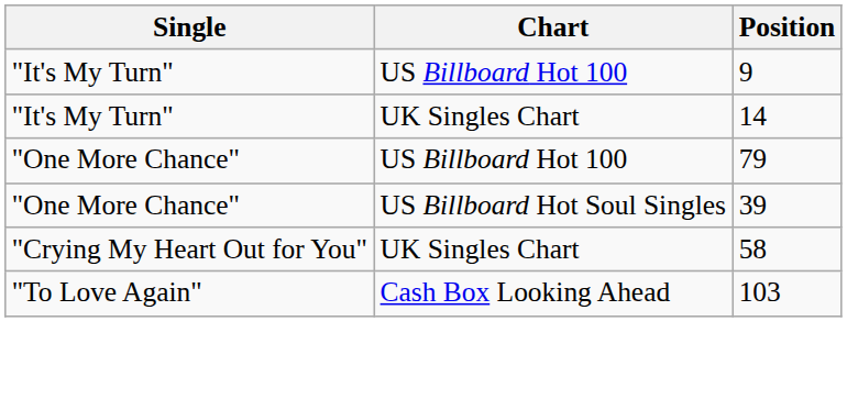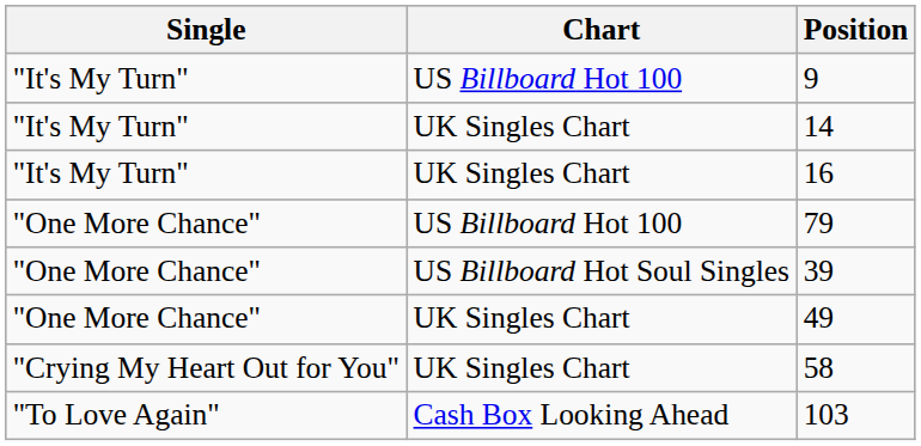+ row: "It's My Turn" | UK Singles Chart | 16
+ row: "One More Chance" | UK Singles Chart | 49
